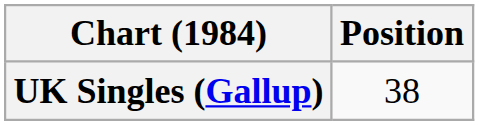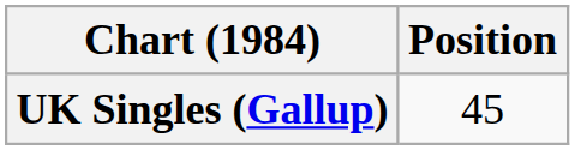UK Singles (Gallup) | Position: 38 -> 45
